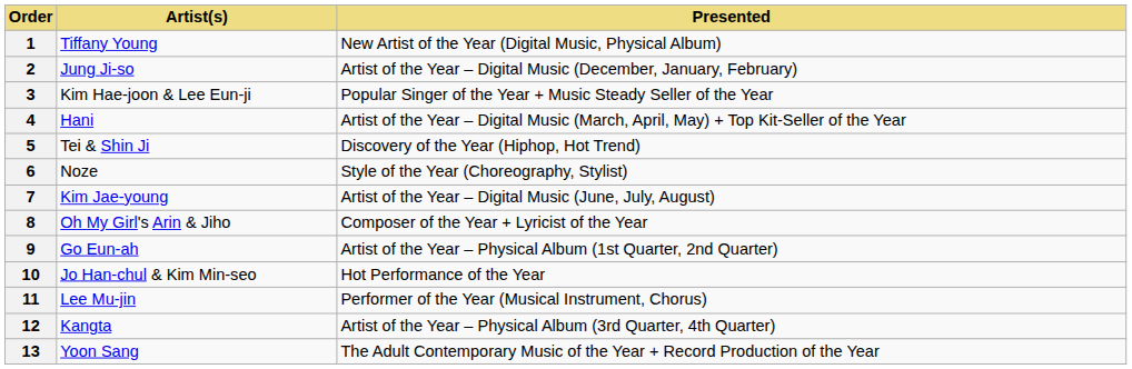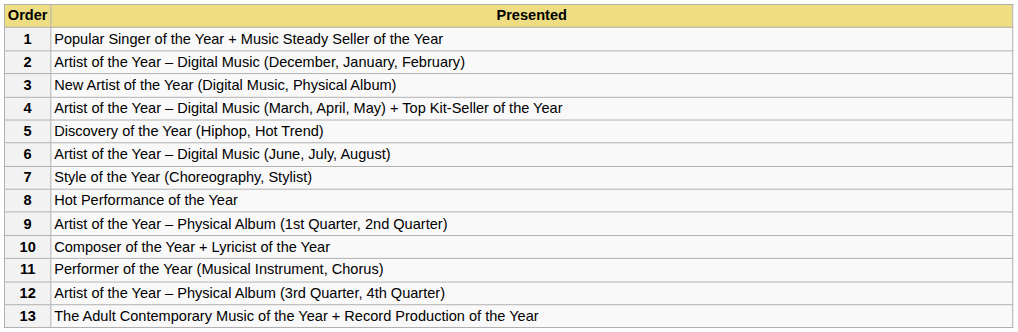- column: Artist(s) | Tiffany Young | Jung Ji-so | Kim Hae-joon & Lee Eun-ji | Hani | Tei & Shin Ji | Noze | Kim Jae-young | Oh My Girl's Arin & Jiho | Go Eun-ah | Jo Han-chul & Kim Min-seo | Lee Mu-jin | Kangta | Yoon Sang
1 | Presented: New Artist of the Year (Digital Music, Physical Album) -> Popular Singer of the Year + Music Steady Seller of the Year
3 | Presented: Popular Singer of the Year + Music Steady Seller of the Year -> New Artist of the Year (Digital Music, Physical Album)
6 | Presented: Style of the Year (Choreography, Stylist) -> Artist of the Year – Digital Music (June, July, August)
7 | Presented: Artist of the Year – Digital Music (June, July, August) -> Style of the Year (Choreography, Stylist)
8 | Presented: Composer of the Year + Lyricist of the Year -> Hot Performance of the Year
10 | Presented: Hot Performance of the Year -> Composer of the Year + Lyricist of the Year
